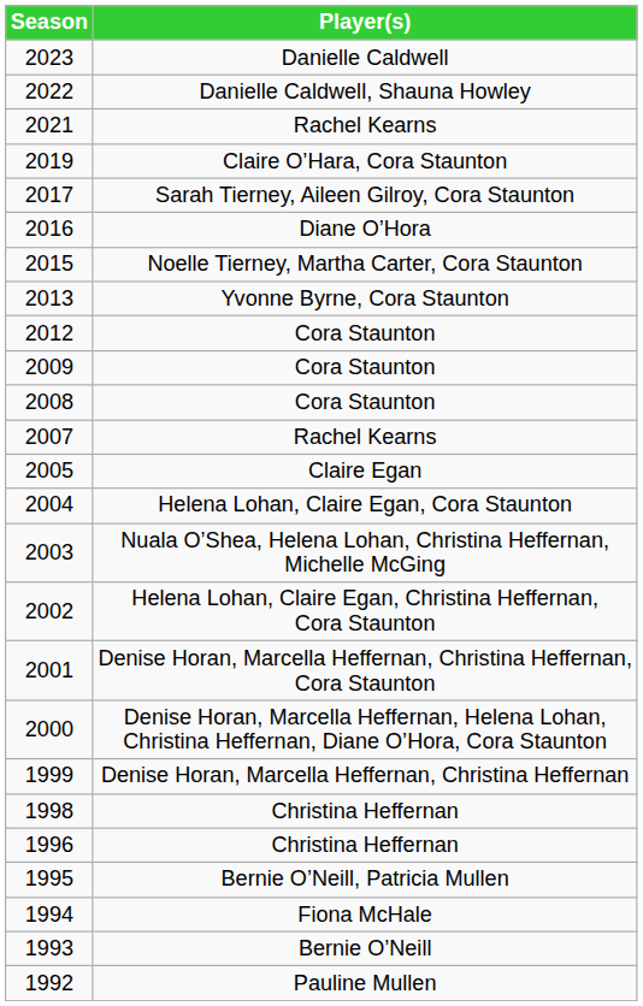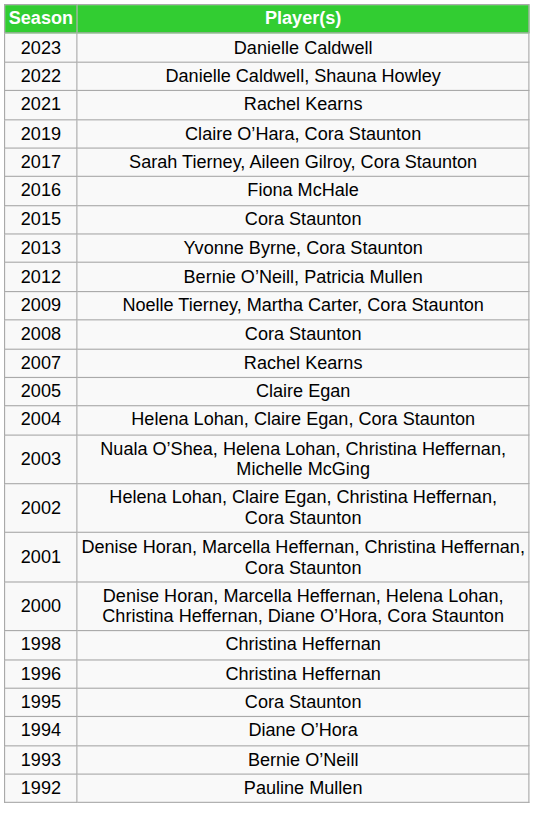2016 | Player(s): Diane O’Hora -> Fiona McHale
2015 | Player(s): Noelle Tierney, Martha Carter, Cora Staunton -> Cora Staunton
2012 | Player(s): Cora Staunton -> Bernie O’Neill, Patricia Mullen
2009 | Player(s): Cora Staunton -> Noelle Tierney, Martha Carter, Cora Staunton
- row: 1999 | Denise Horan, Marcella Heffernan, Christina Heffernan
1995 | Player(s): Bernie O’Neill, Patricia Mullen -> Cora Staunton
1994 | Player(s): Fiona McHale -> Diane O’Hora
